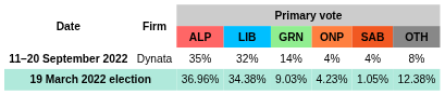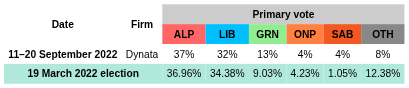11–20 September 2022 | Primary vote / ALP: 35% -> 37%
11–20 September 2022 | Primary vote / GRN: 14% -> 13%
